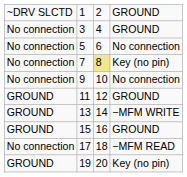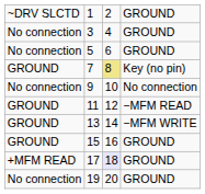5 | column 4: No connection -> GROUND
7 | column 1: No connection -> GROUND
11 | column 4: GROUND -> −MFM READ
17 | column 1: No connection -> +MFM READ
17 | column 3: no background -> lavender background
17 | column 4: −MFM READ -> GROUND
19 | column 1: GROUND -> No connection
19 | column 4: Key (no pin) -> GROUND
